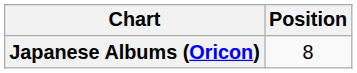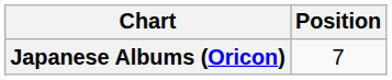Japanese Albums (Oricon) | Position: 8 -> 7
